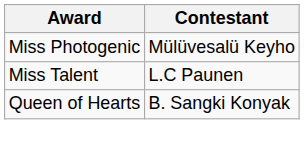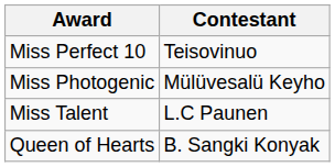+ row: Miss Perfect 10 | Teisovinuo
